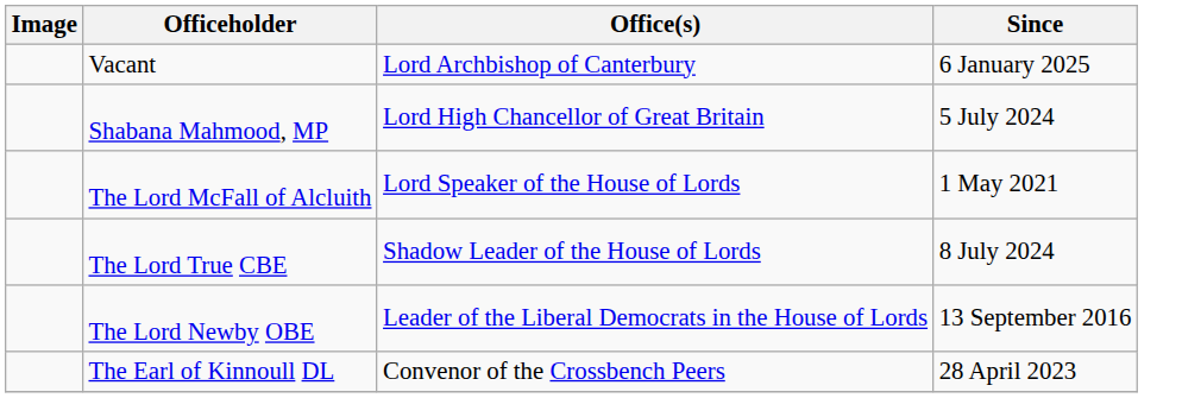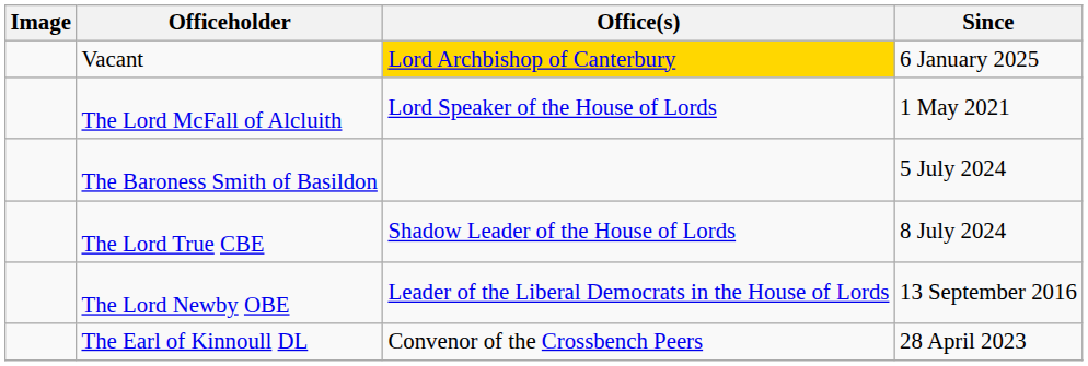Vacant | Office(s): no background -> gold background
- row: Shabana Mahmood, MP | Lord High Chancellor of Great Britain | 5 July 2024
+ row: The Baroness Smith of Basildon | 5 July 2024
